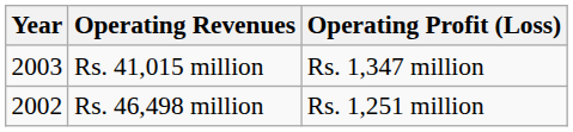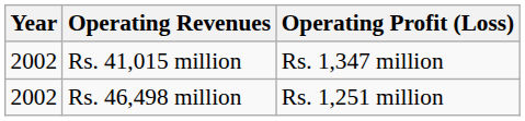Rs. 41,015 million | Year: 2003 -> 2002
